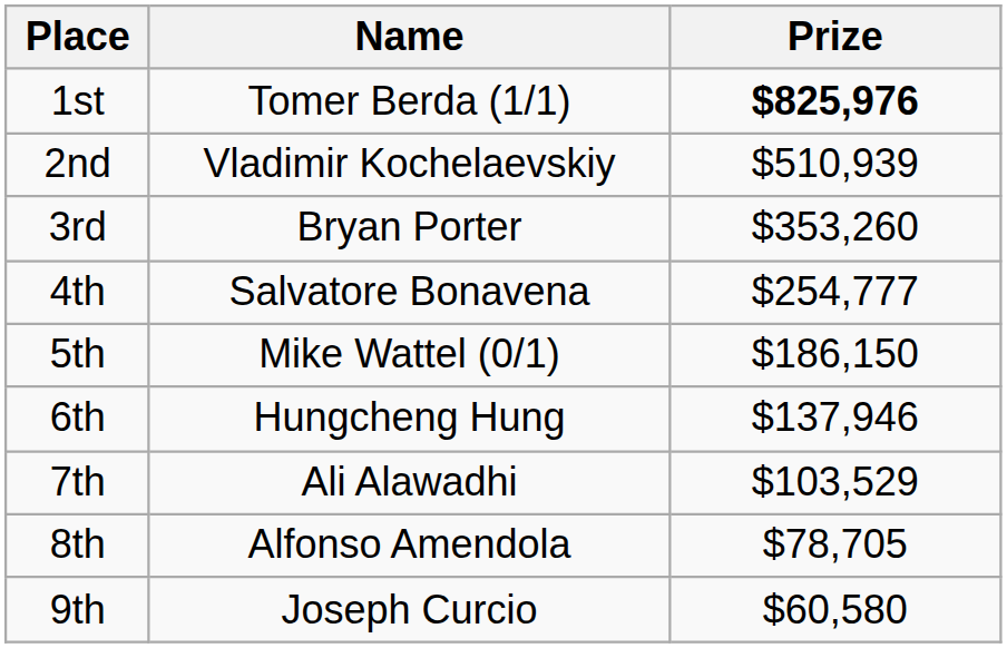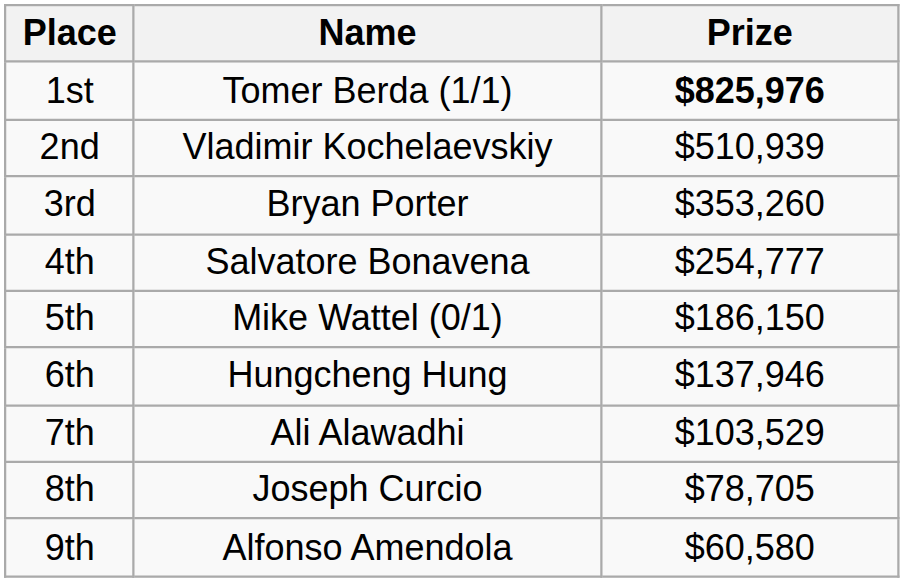8th | Name: Alfonso Amendola -> Joseph Curcio
9th | Name: Joseph Curcio -> Alfonso Amendola
